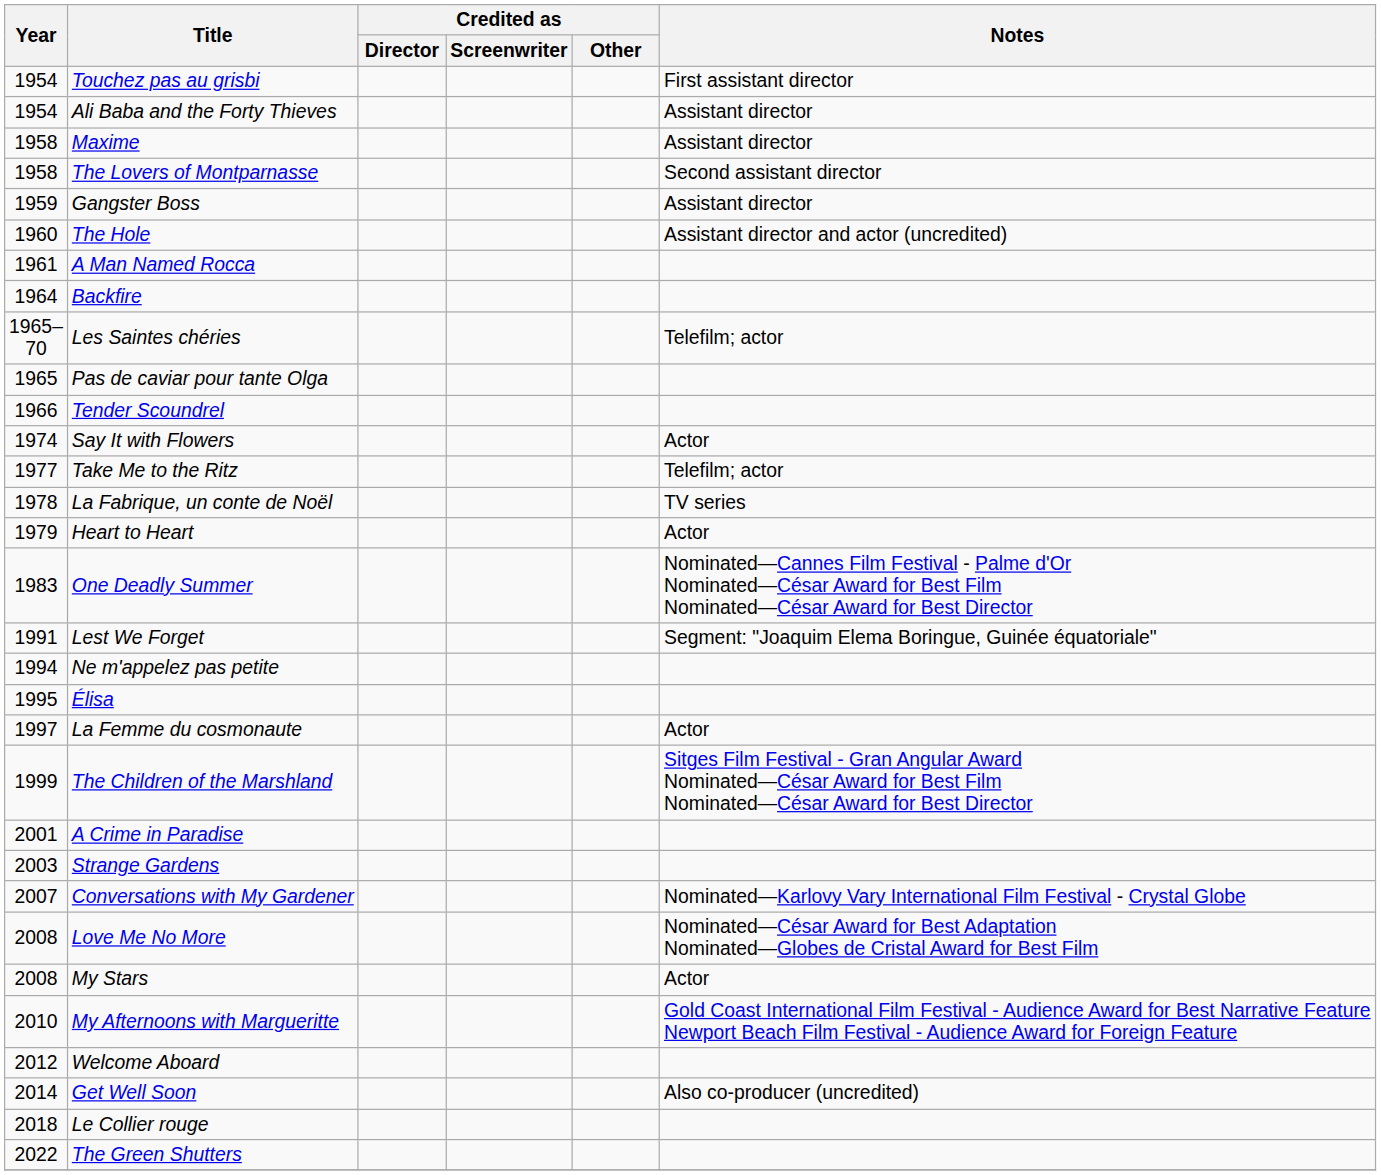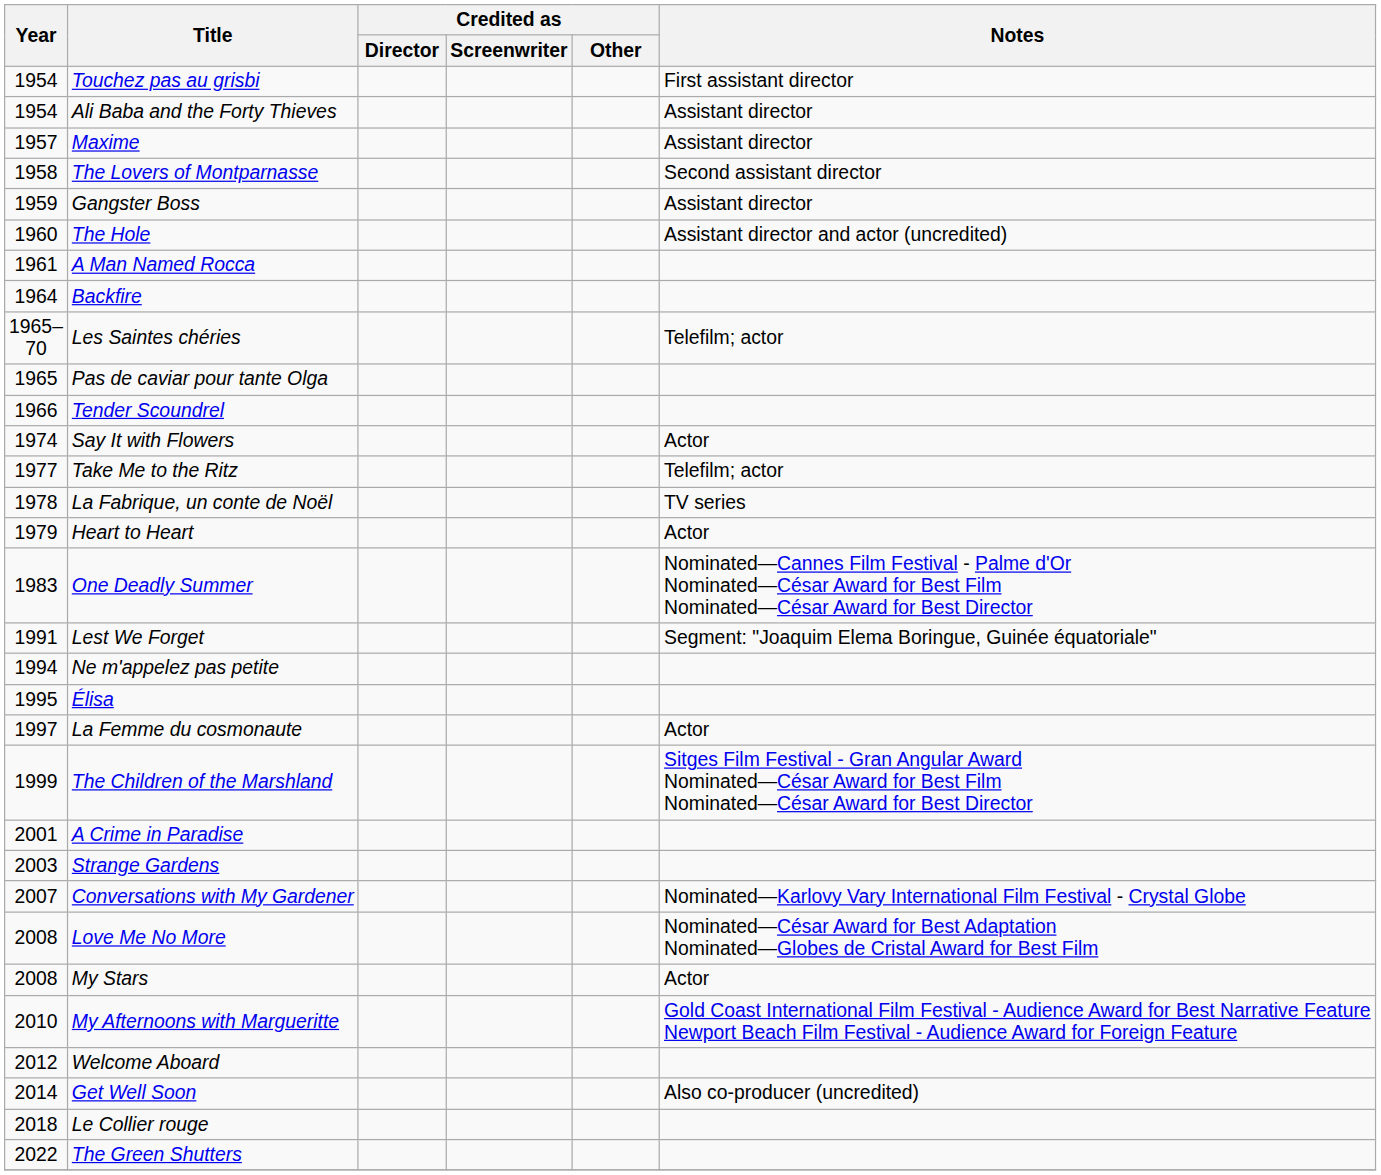Maxime | Year: 1958 -> 1957
